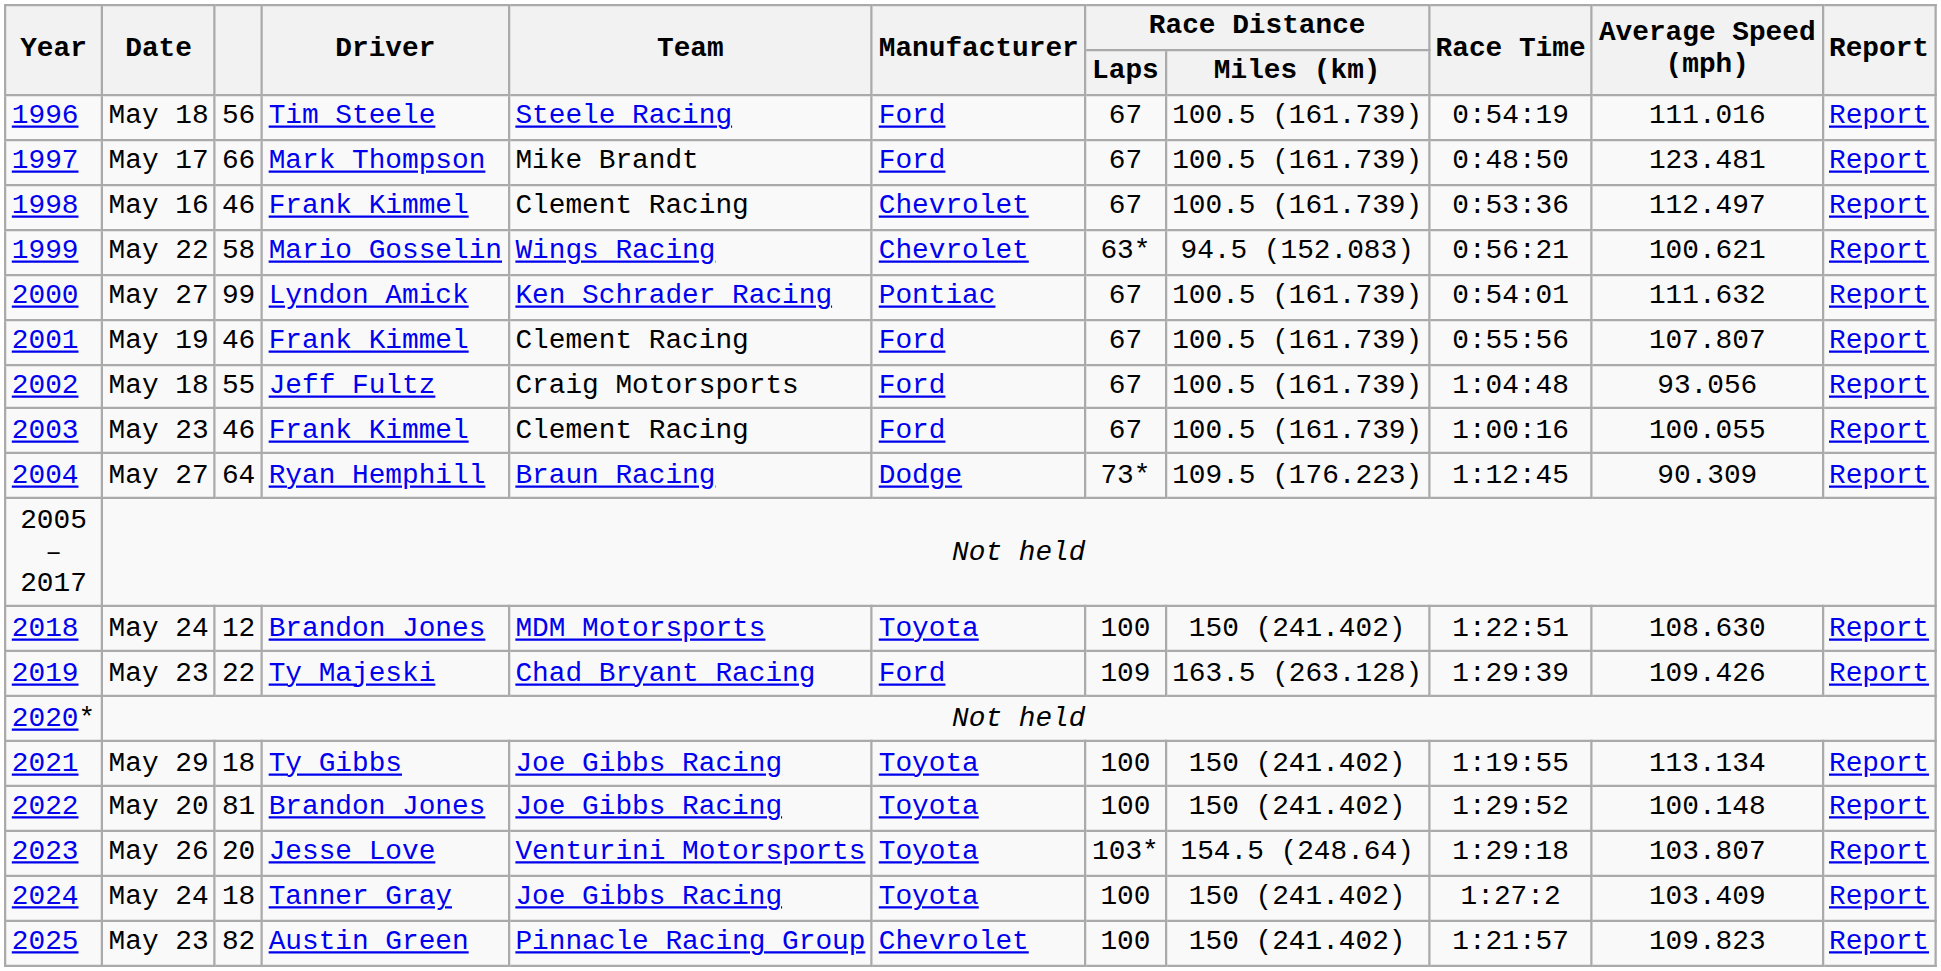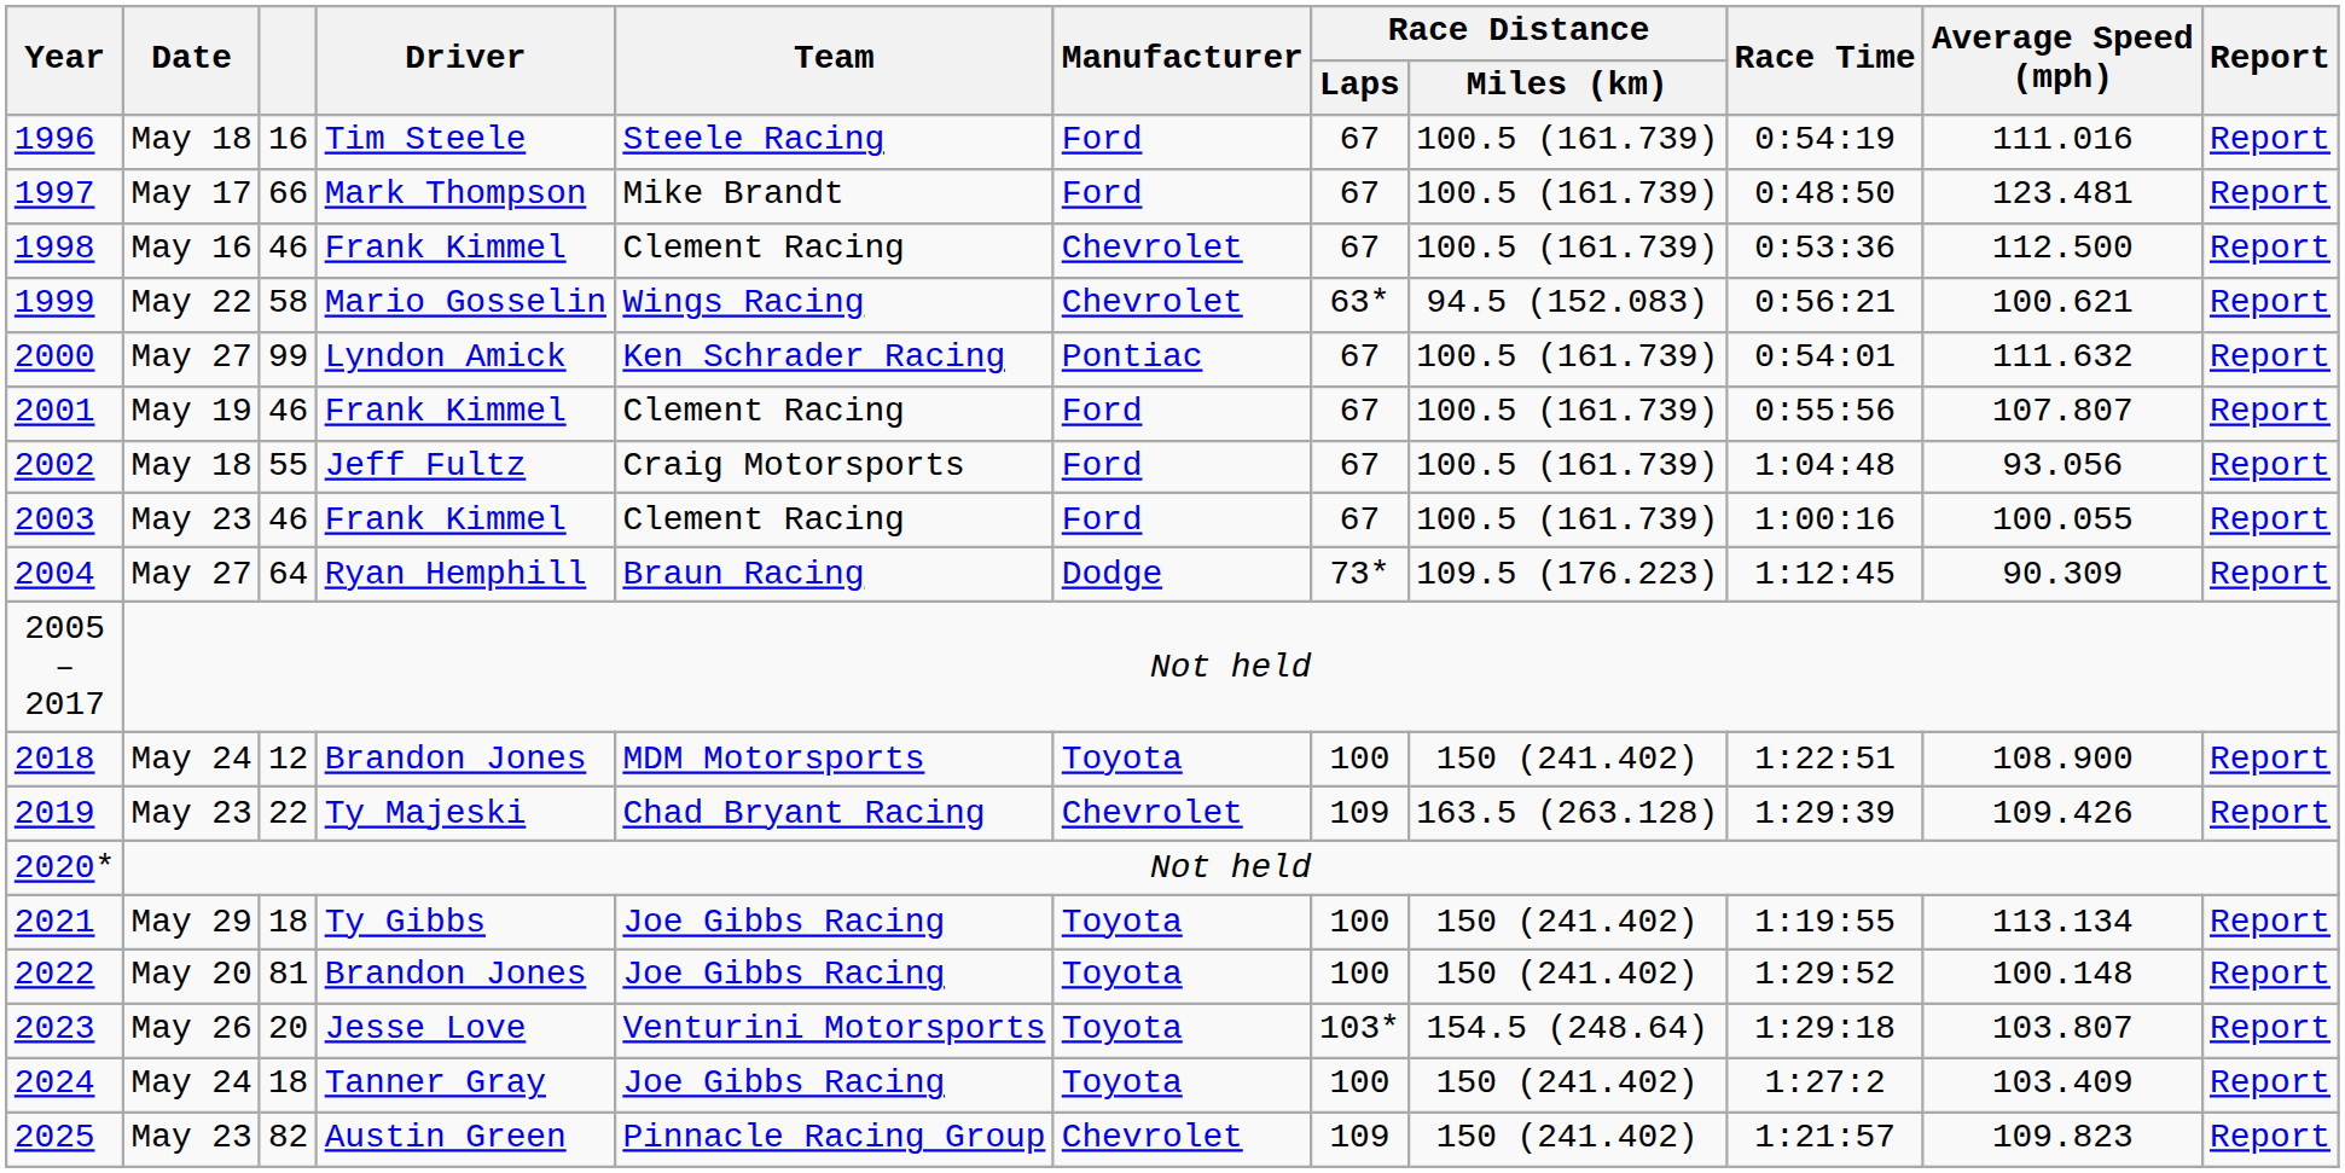1996 | column 3: 56 -> 16
1998 | Average Speed (mph): 112.497 -> 112.500
2018 | Average Speed (mph): 108.630 -> 108.900
2019 | Manufacturer: Ford -> Chevrolet
2025 | Race Distance / Laps: 100 -> 109
